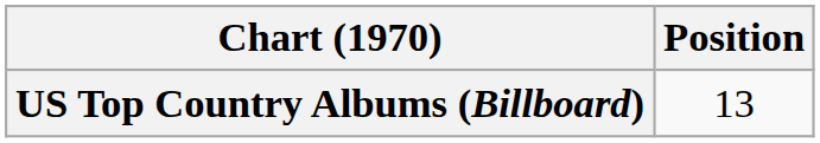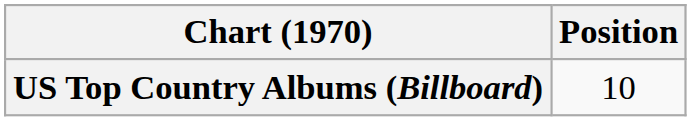US Top Country Albums (Billboard) | Position: 13 -> 10
